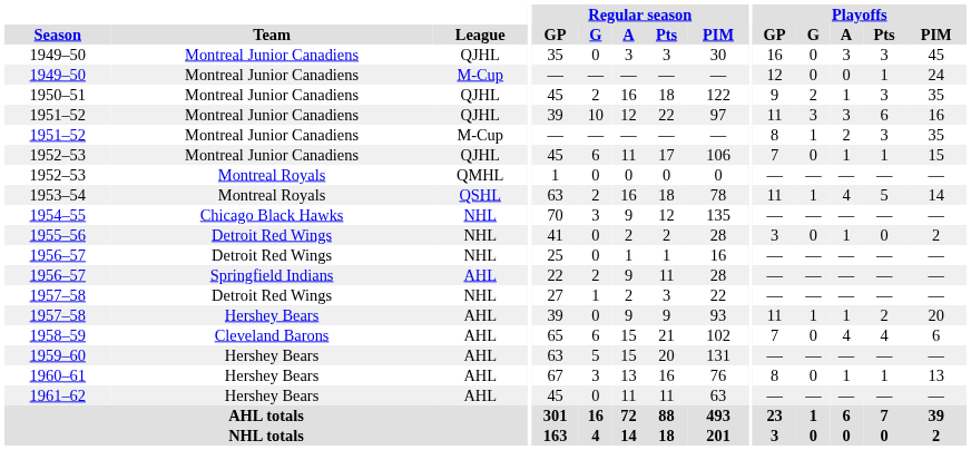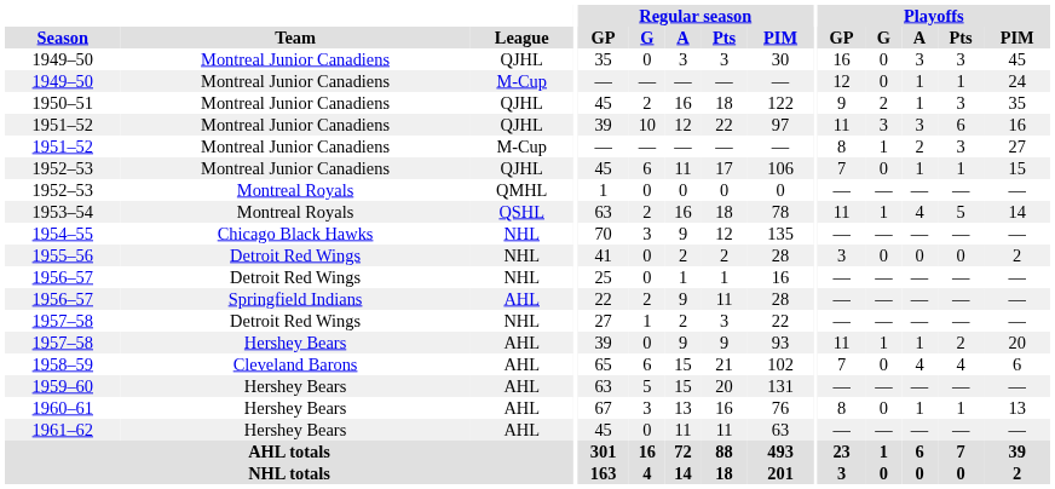1949–50 / M-Cup | Playoffs / A: 0 -> 1
1951–52 / M-Cup | Playoffs / PIM: 35 -> 27
1955–56 | Playoffs / A: 1 -> 0
